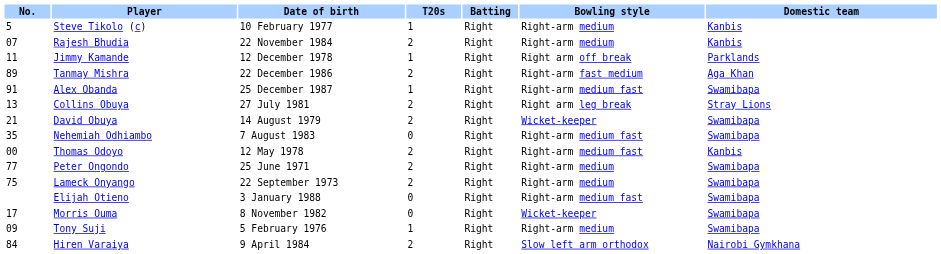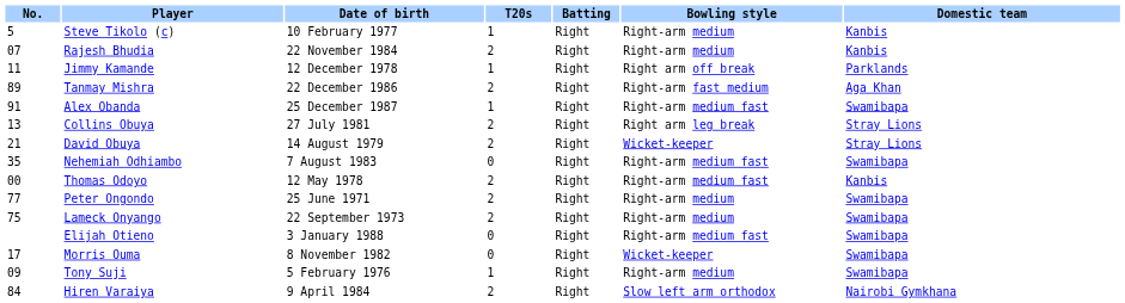David Obuya | Domestic team: Swamibapa -> Stray Lions
